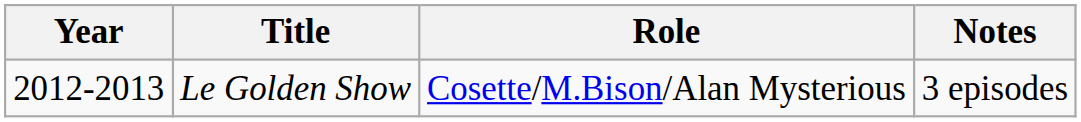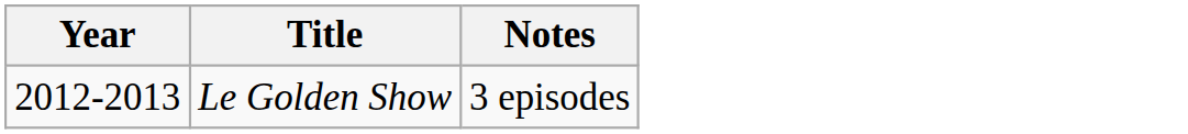- column: Role | Cosette/M.Bison/Alan Mysterious
